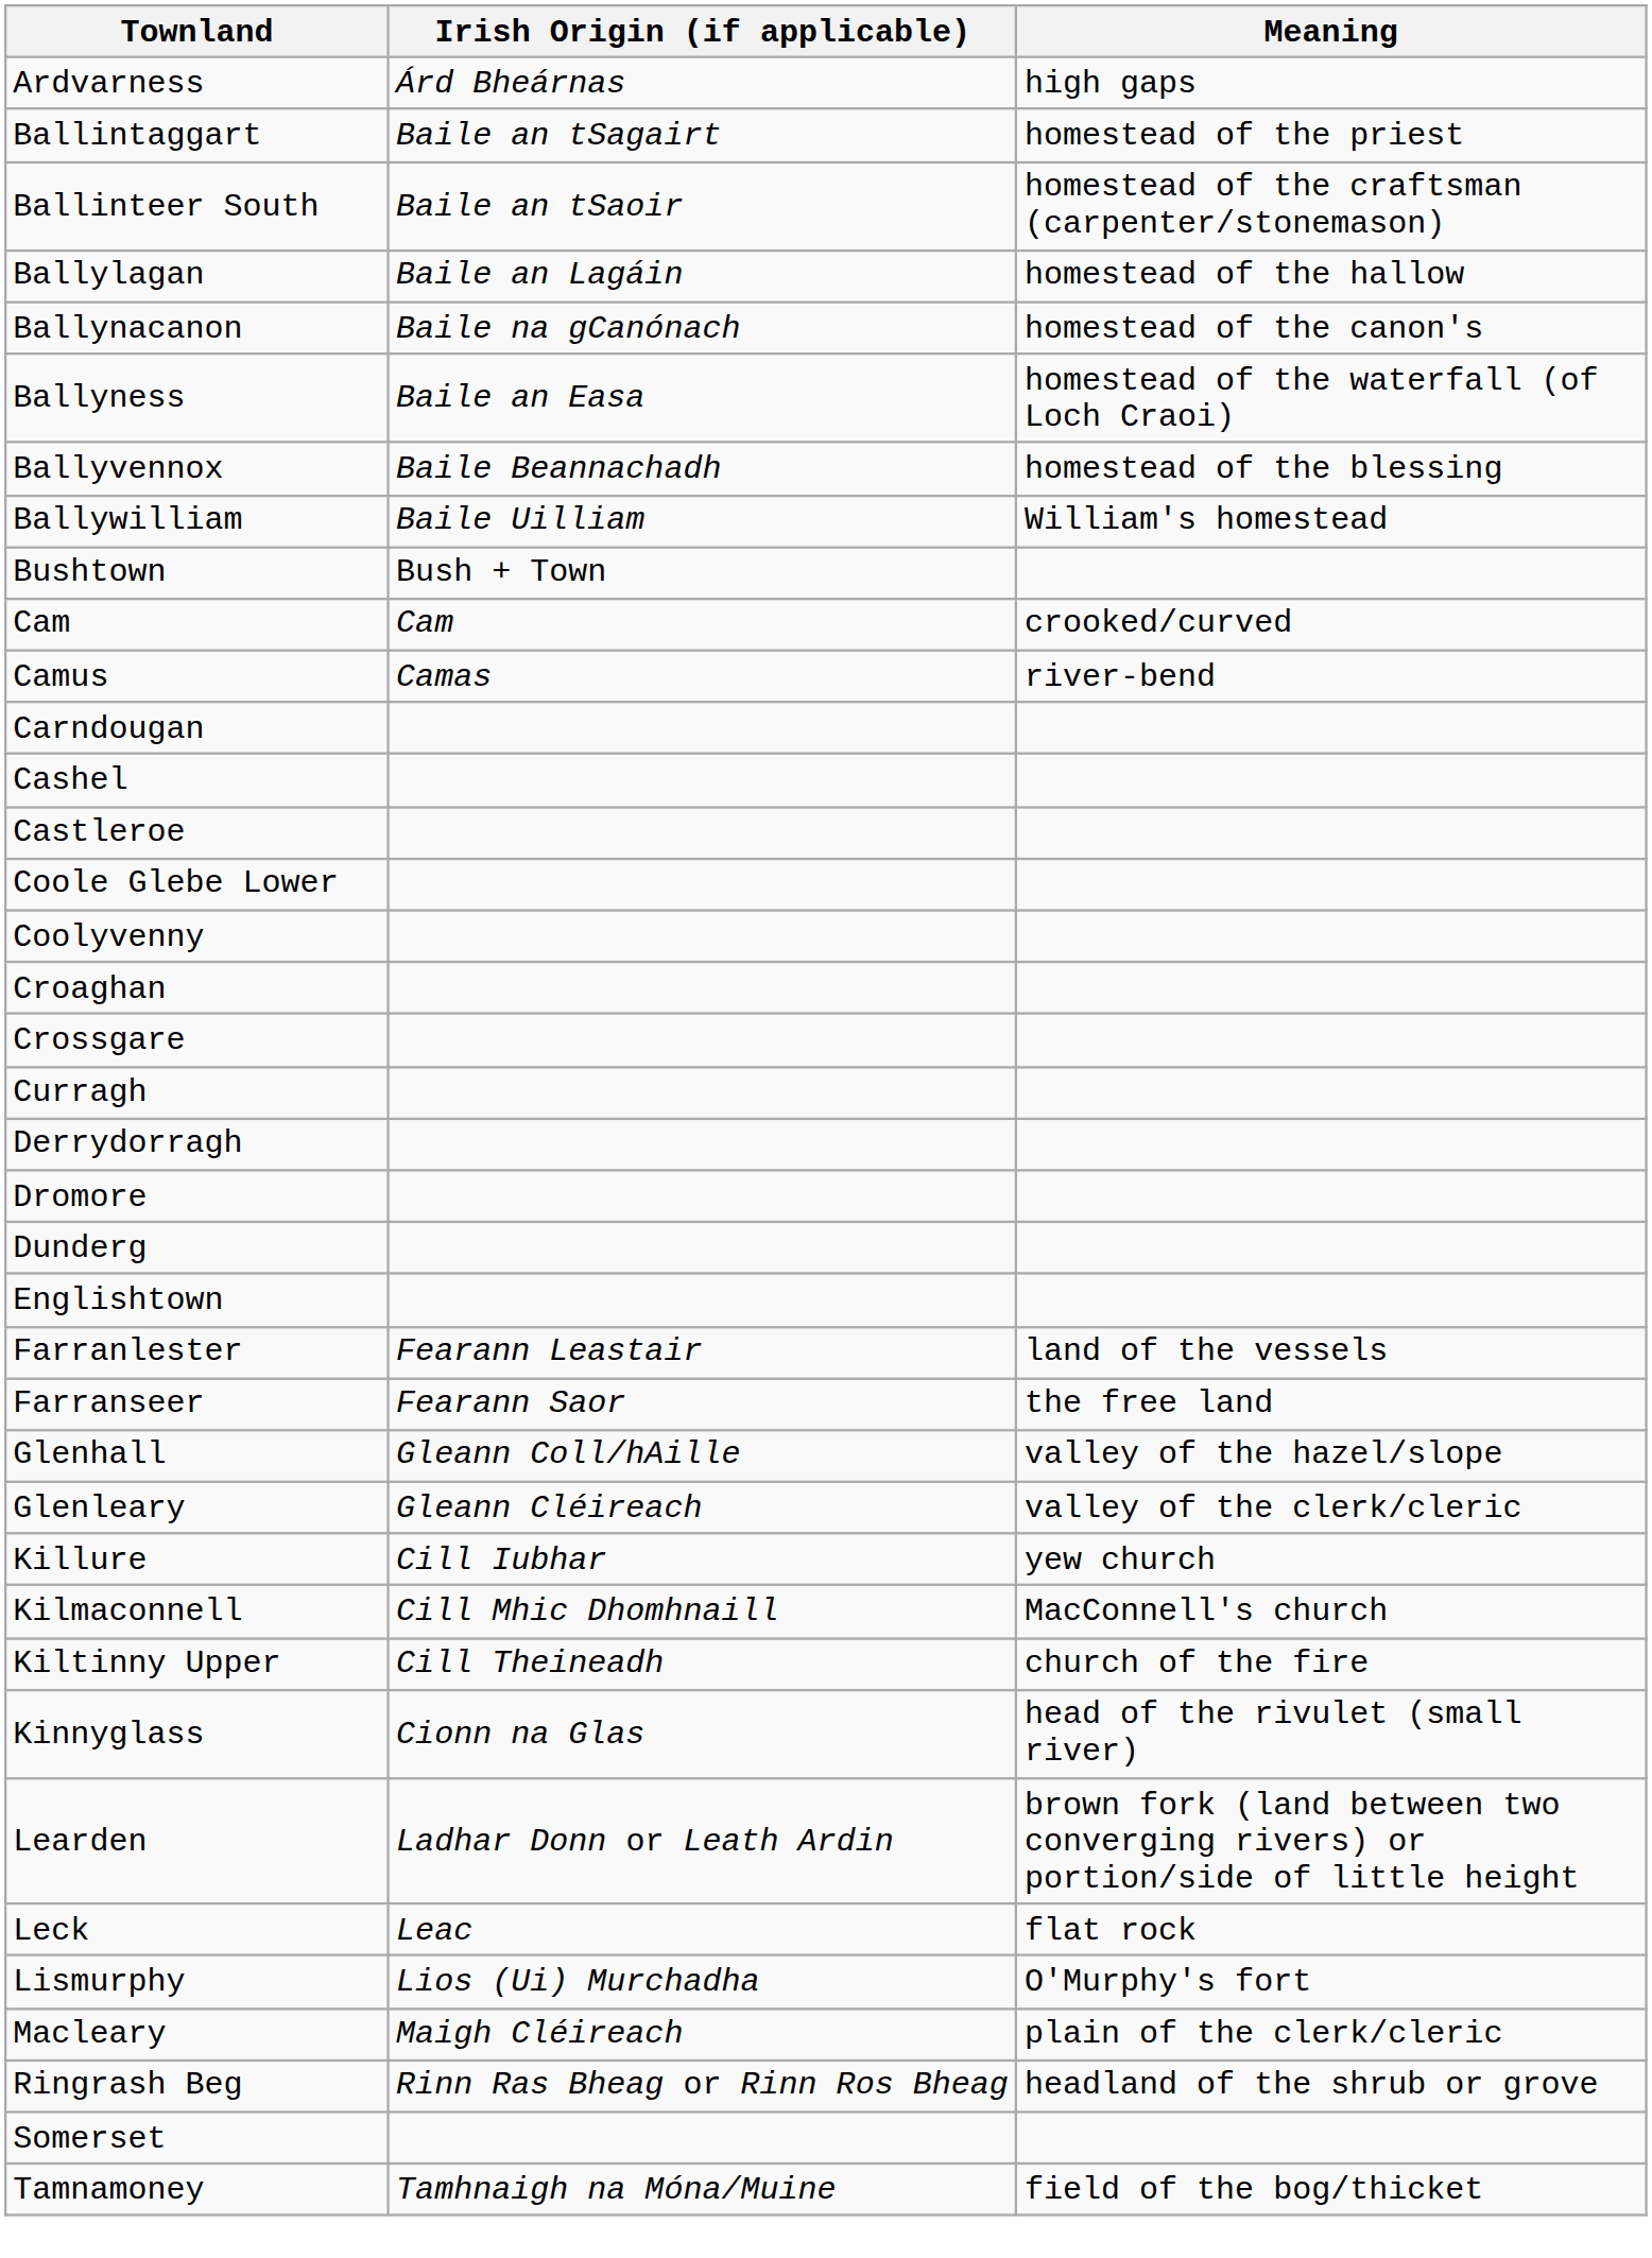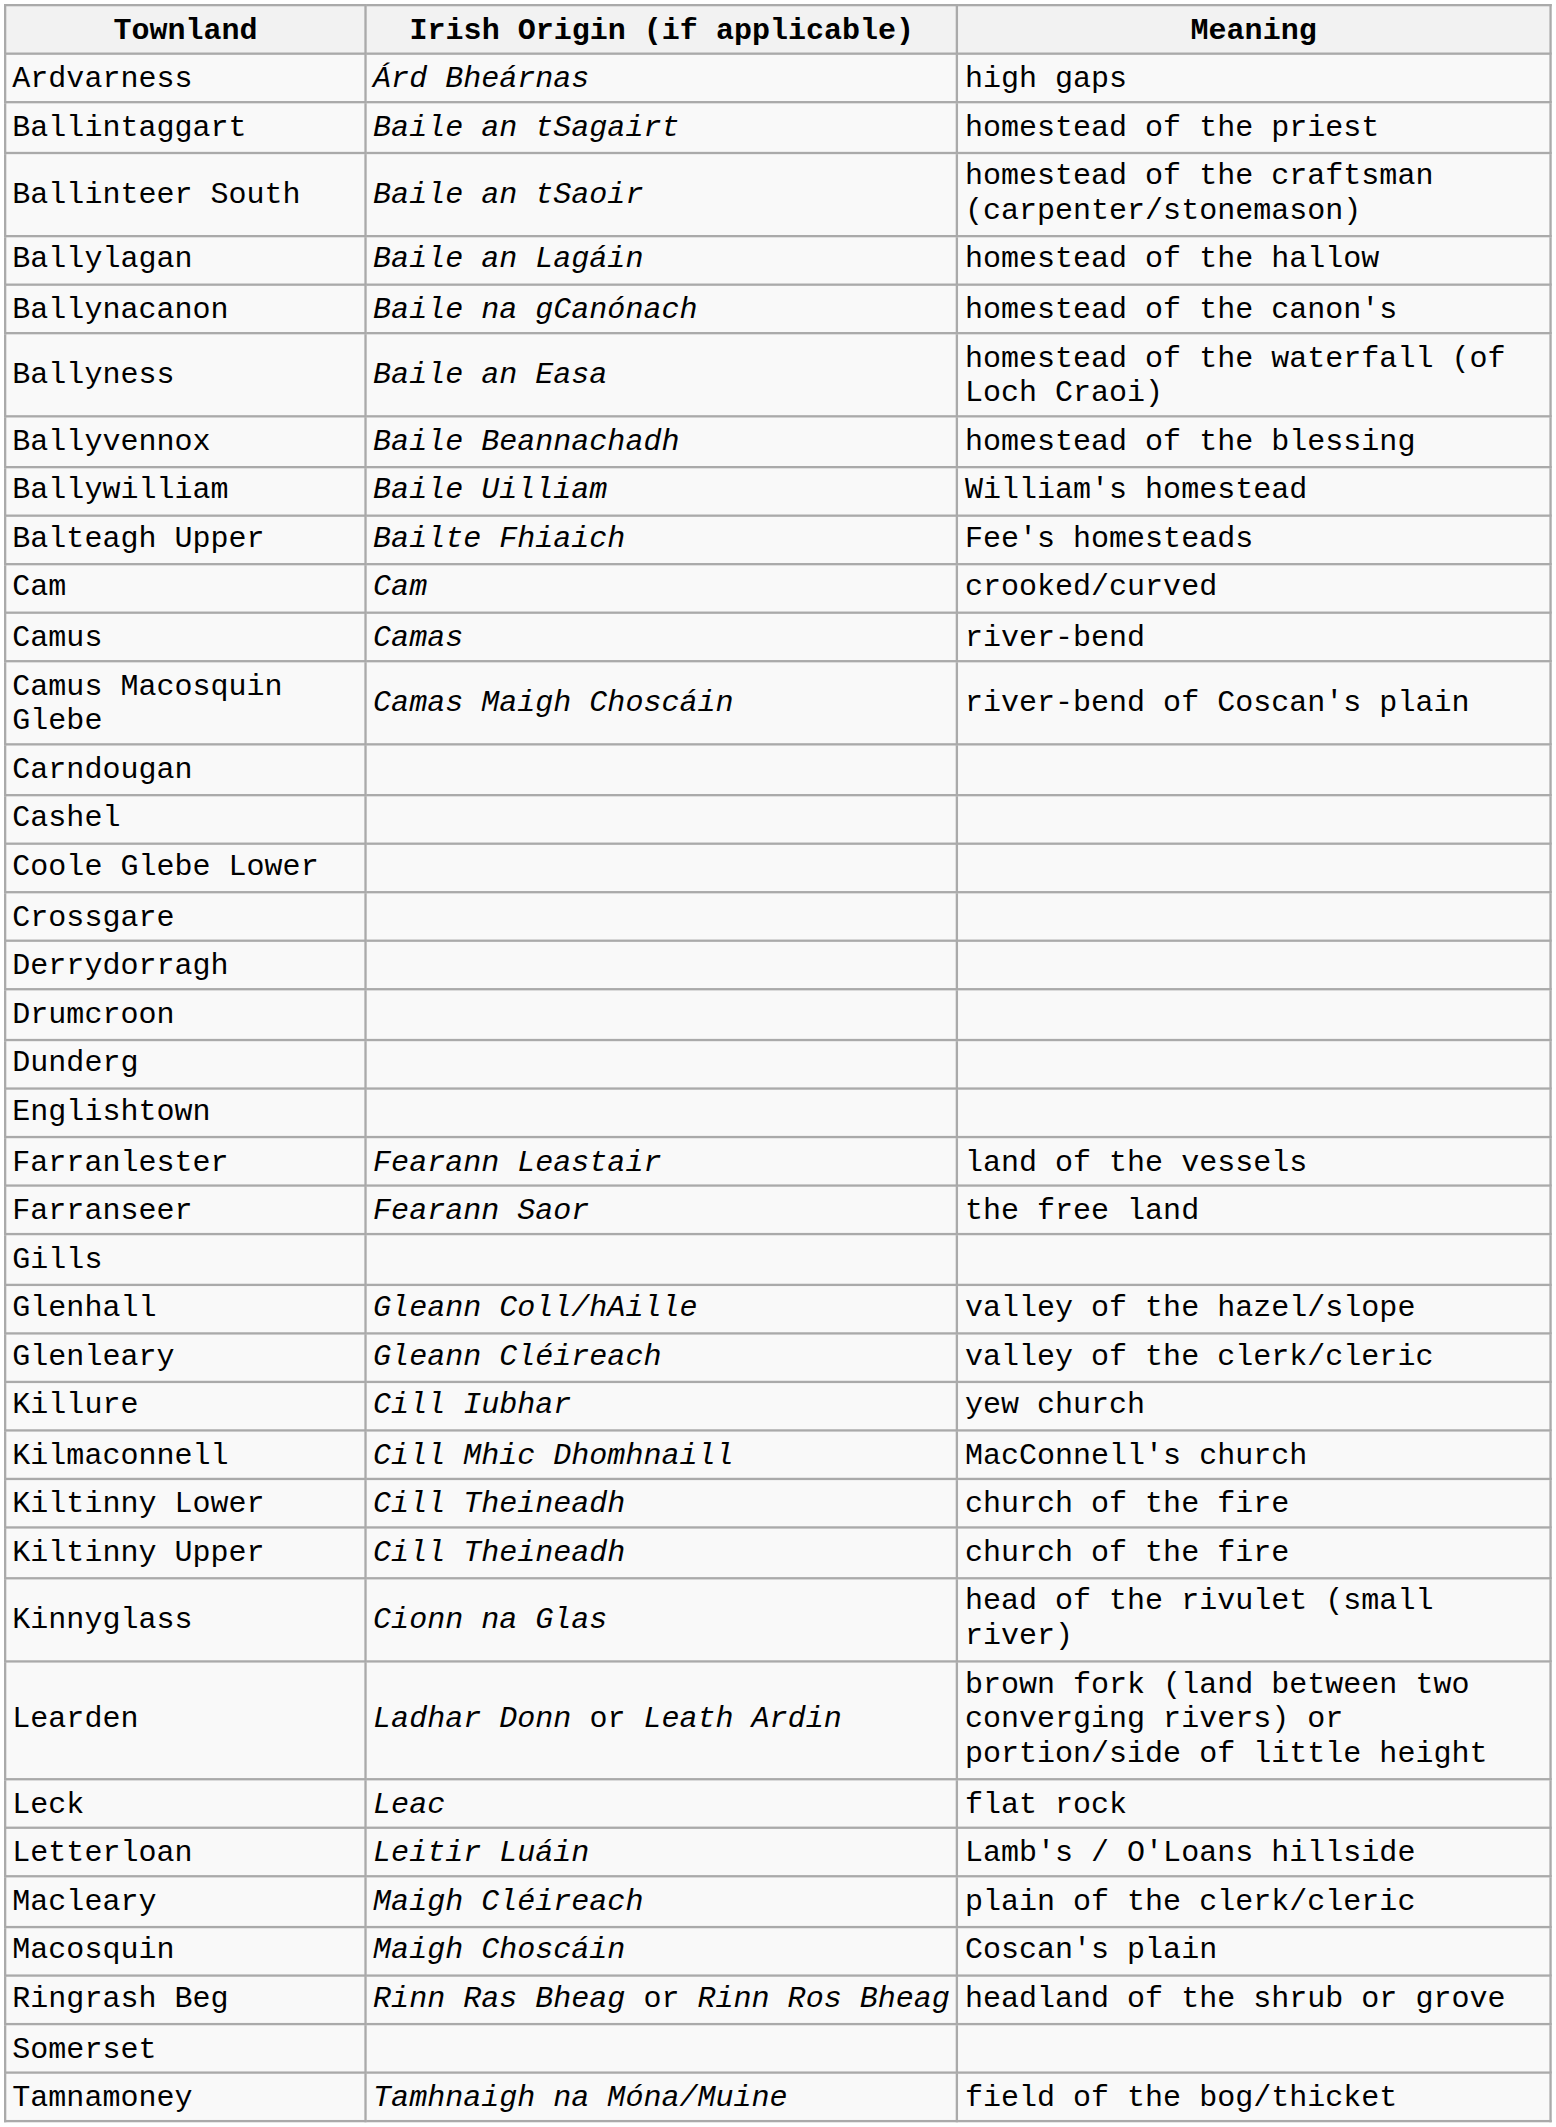+ row: Balteagh Upper | Bailte Fhiaich | Fee's homesteads
- row: Bushtown | Bush + Town
+ row: Camus Macosquin Glebe | Camas Maigh Choscáin | river-bend of Coscan's plain
- row: Castleroe
- row: Coolyvenny
- row: Croaghan
- row: Curragh
- row: Dromore
+ row: Drumcroon
+ row: Gills
+ row: Kiltinny Lower | Cill Theineadh | church of the fire
+ row: Letterloan | Leitir Luáin | Lamb's / O'Loans hillside
- row: Lismurphy | Lios (Ui) Murchadha | O'Murphy's fort
+ row: Macosquin | Maigh Choscáin | Coscan's plain
